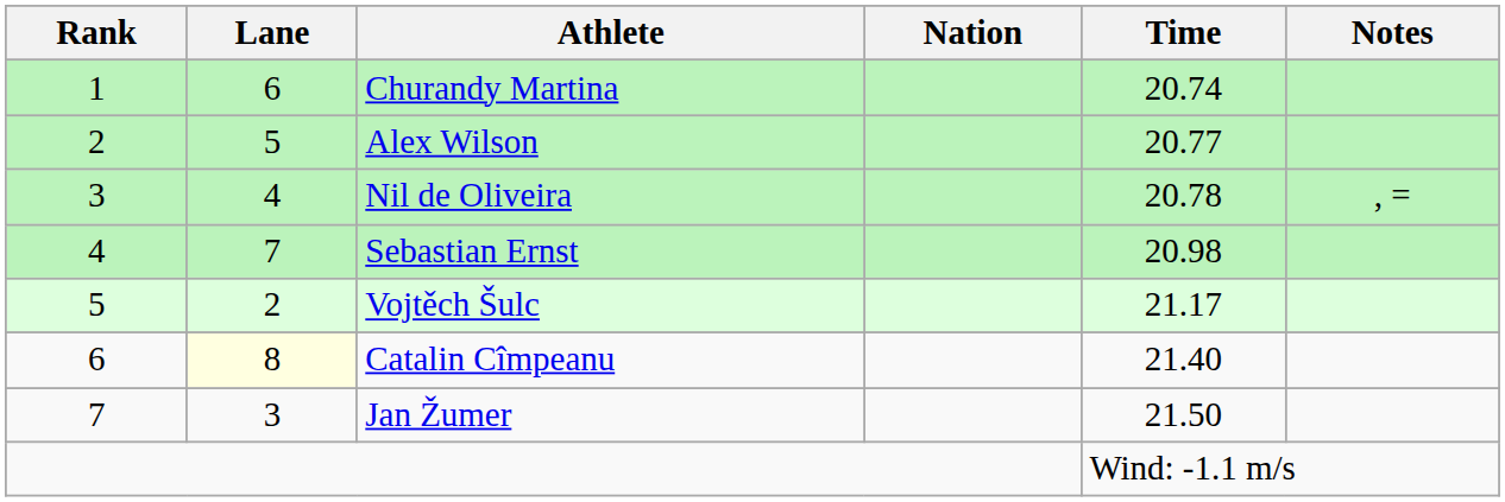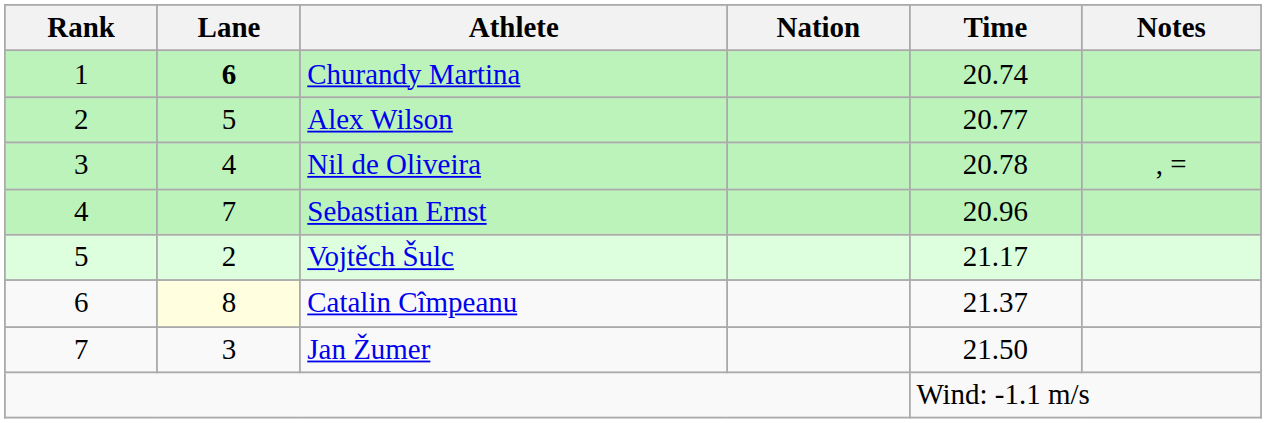Churandy Martina | Lane: normal -> bold
Sebastian Ernst | Time: 20.98 -> 20.96
Catalin Cîmpeanu | Time: 21.40 -> 21.37
